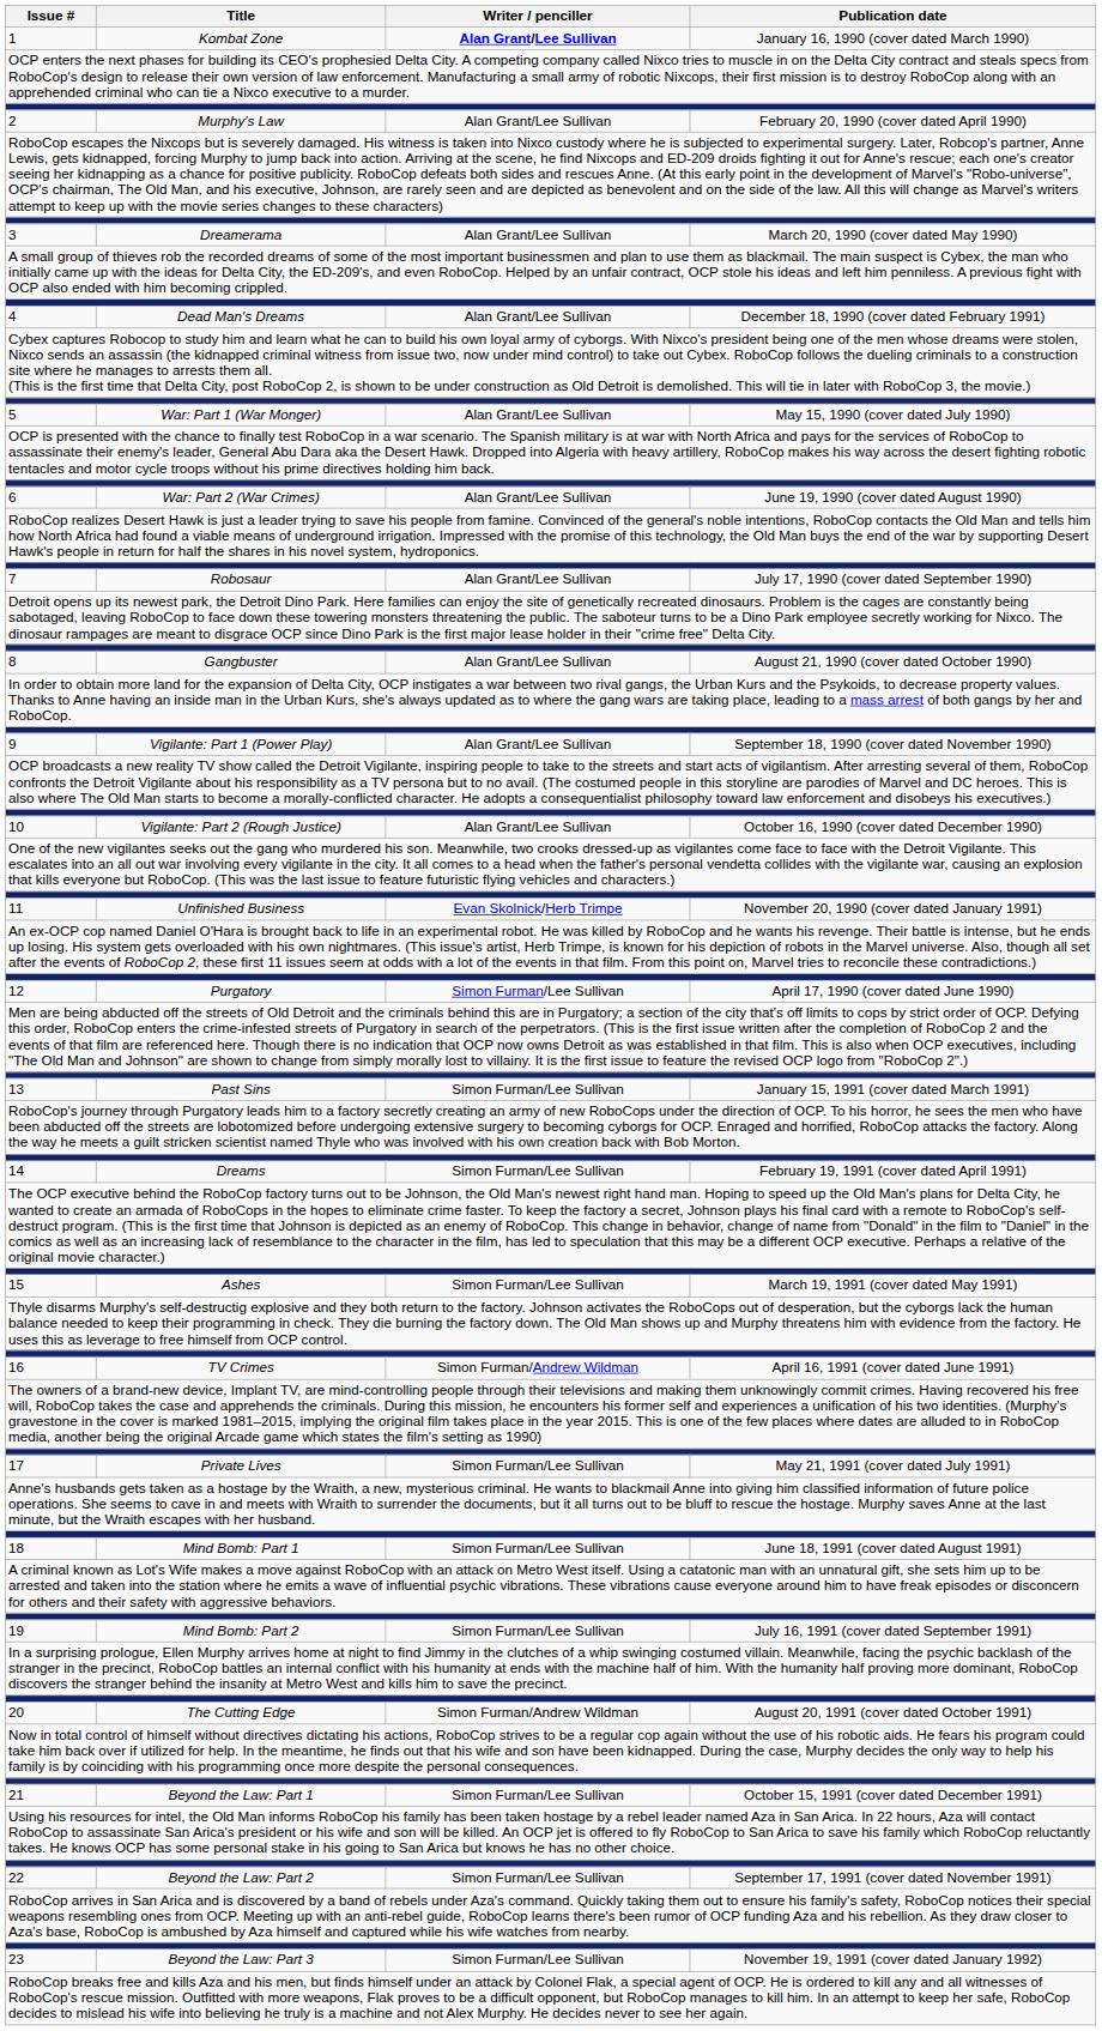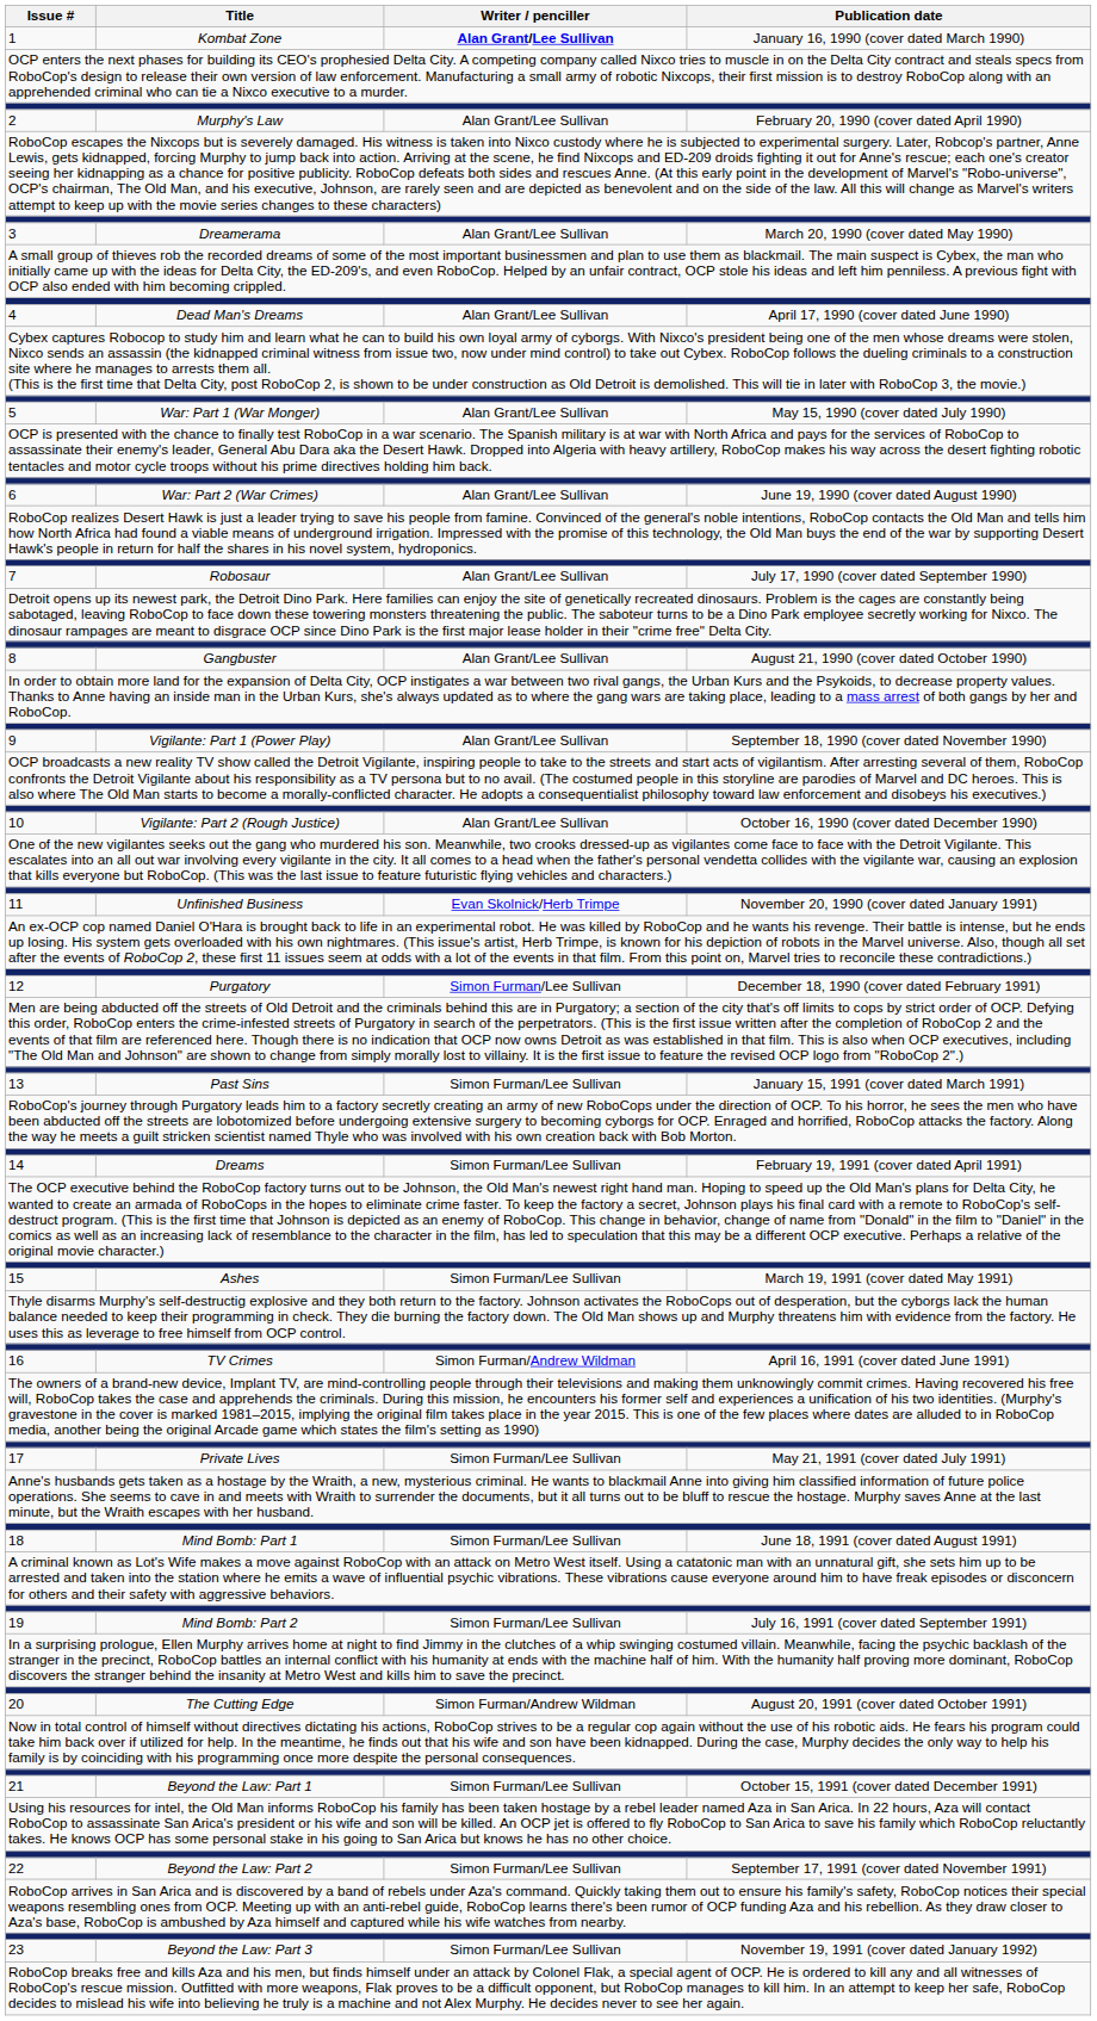4 | Publication date: December 18, 1990 (cover dated February 1991) -> April 17, 1990 (cover dated June 1990)
12 | Publication date: April 17, 1990 (cover dated June 1990) -> December 18, 1990 (cover dated February 1991)
